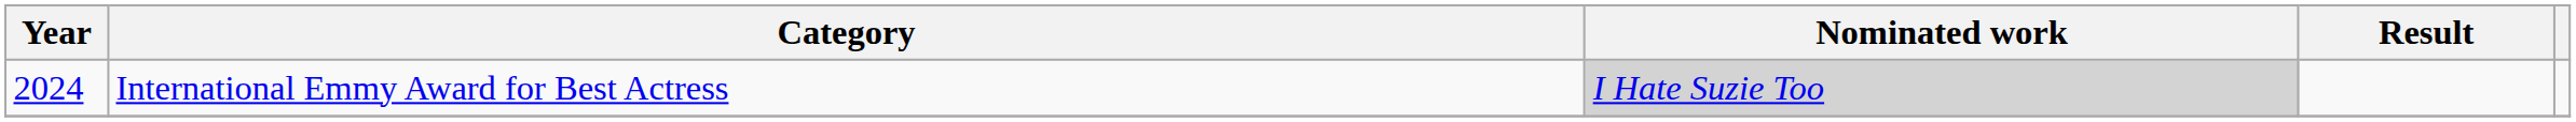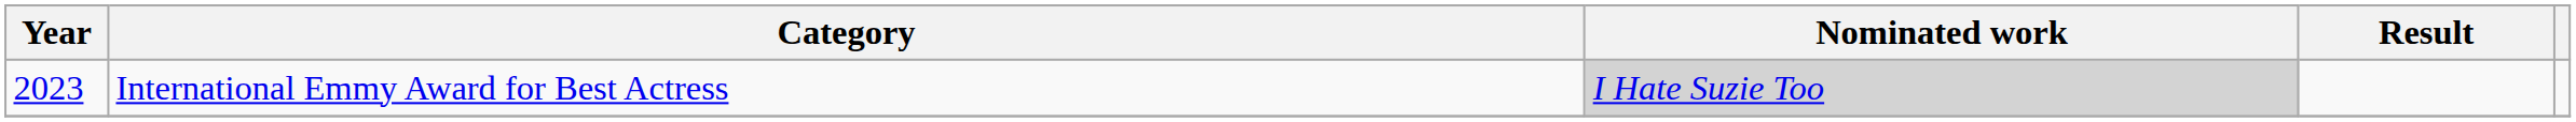International Emmy Award for Best Actress | Year: 2024 -> 2023
